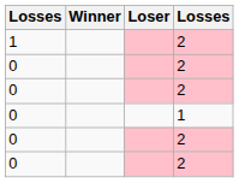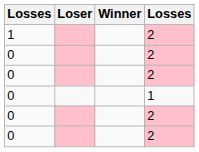columns swapped: Winner <-> Loser
